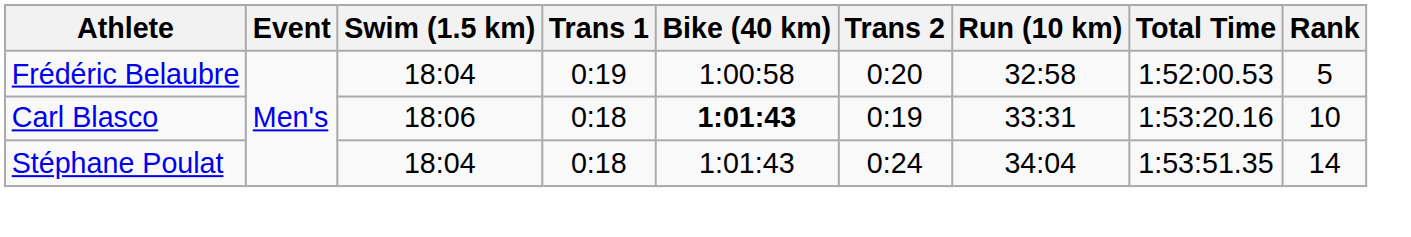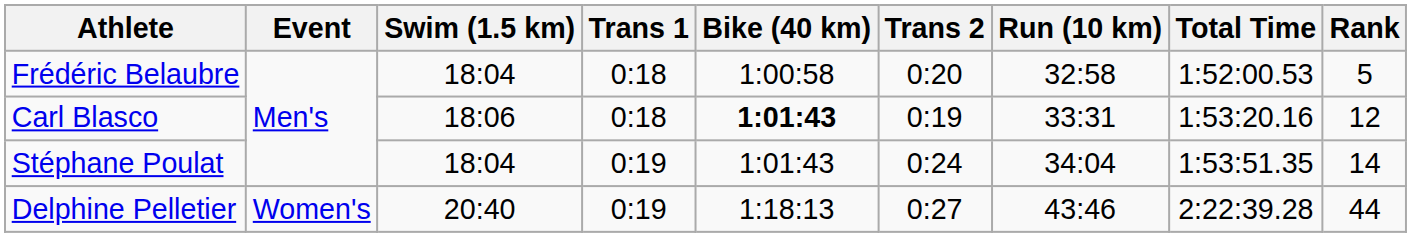Frédéric Belaubre | Trans 1: 0:19 -> 0:18
Carl Blasco | Rank: 10 -> 12
Stéphane Poulat | Trans 1: 0:18 -> 0:19
+ row: Delphine Pelletier | Women's | 20:40 | 0:19 | 1:18:13 | 0:27 | 43:46 | 2:22:39.28 | 44
